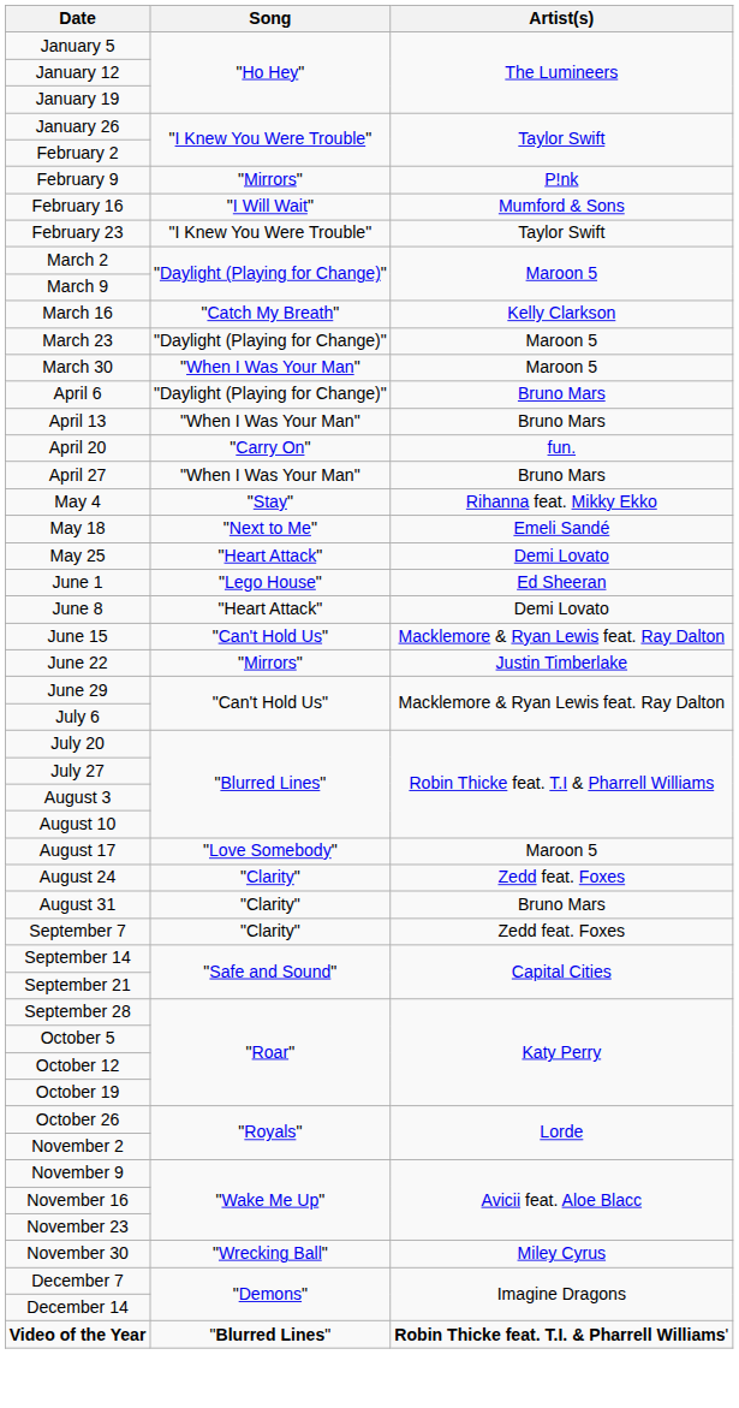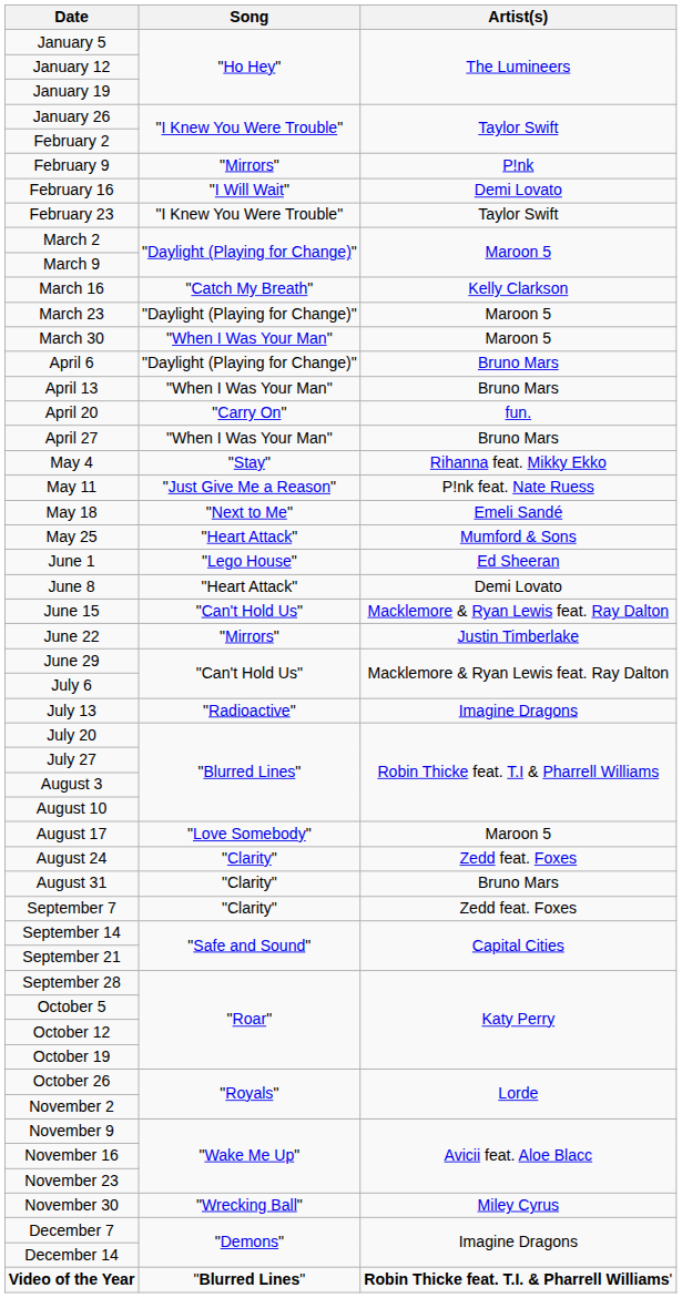February 16 | Artist(s): Mumford & Sons -> Demi Lovato
+ row: May 11 | "Just Give Me a Reason" | P!nk feat. Nate Ruess
May 25 | Artist(s): Demi Lovato -> Mumford & Sons
+ row: July 13 | "Radioactive" | Imagine Dragons
